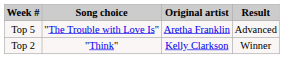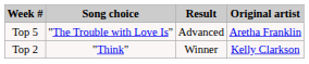columns swapped: Original artist <-> Result
